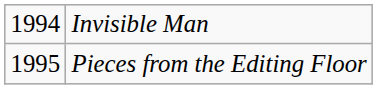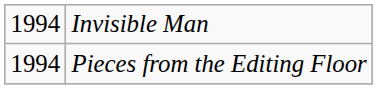Pieces from the Editing Floor | column 1: 1995 -> 1994
